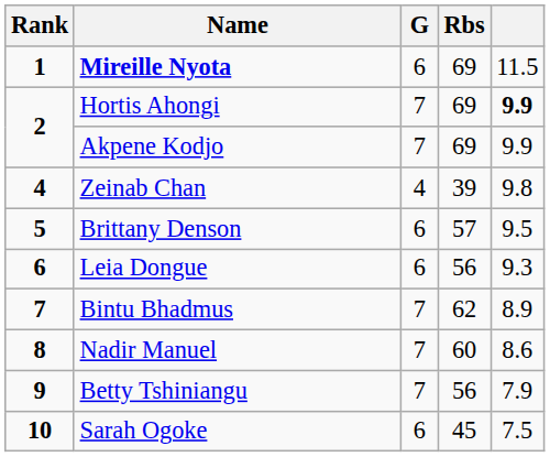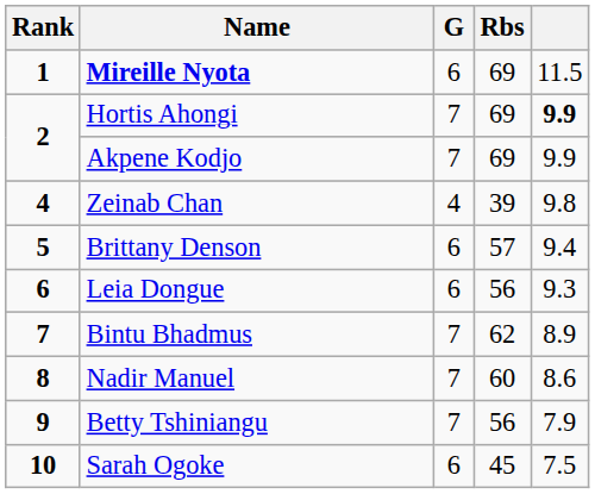Brittany Denson | column 5: 9.5 -> 9.4
